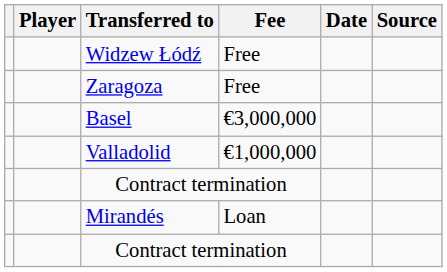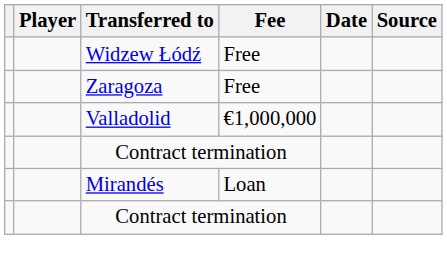- row: Basel | €3,000,000
